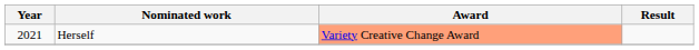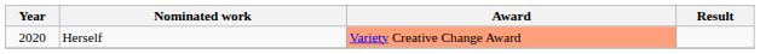Herself | Year: 2021 -> 2020
